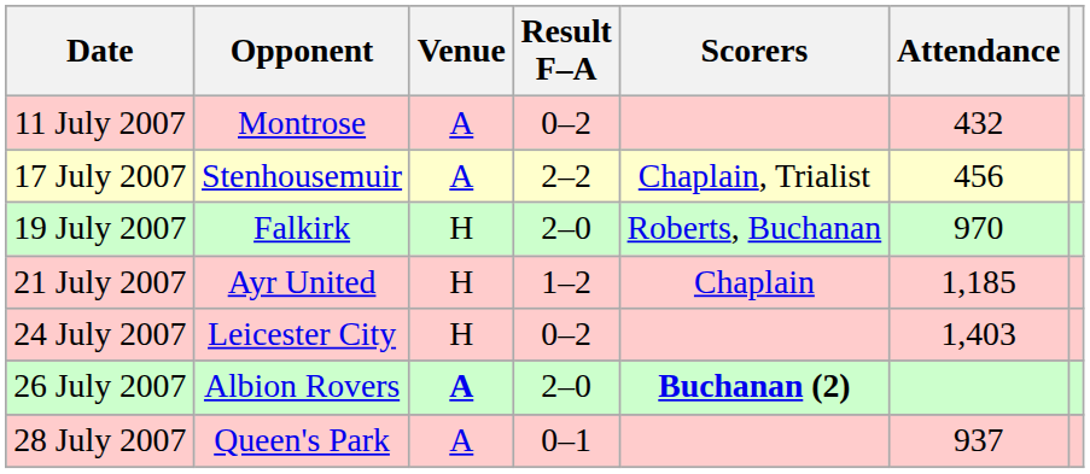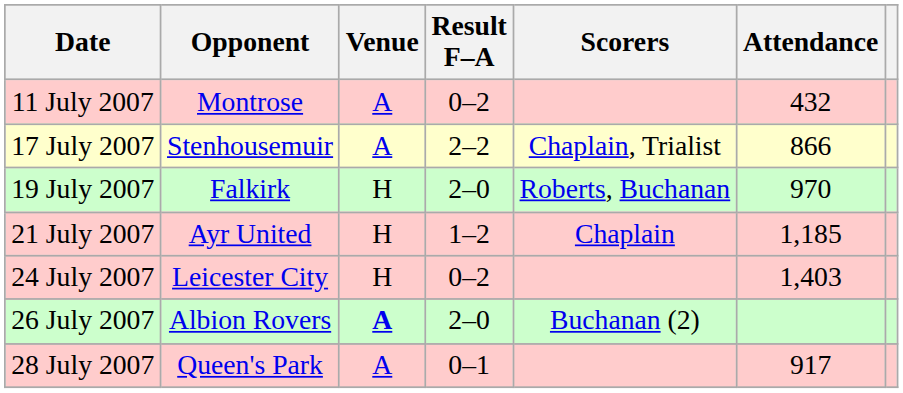17 July 2007 | Attendance: 456 -> 866
26 July 2007 | Scorers: bold -> normal
28 July 2007 | Attendance: 937 -> 917
